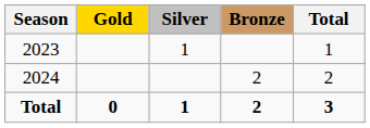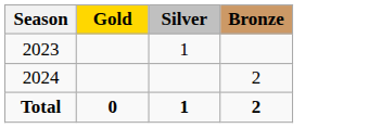- column: Total | 1 | 2 | 3
